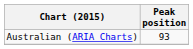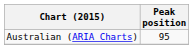Australian (ARIA Charts) | Peak position: 93 -> 95
